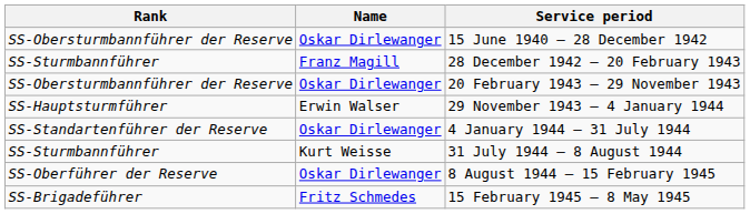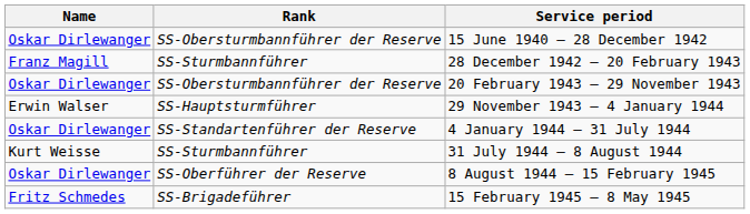columns swapped: Rank <-> Name
